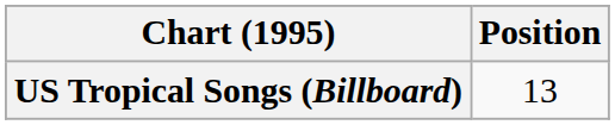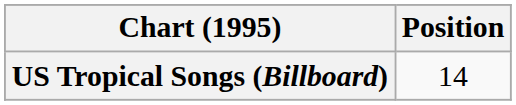US Tropical Songs (Billboard) | Position: 13 -> 14
